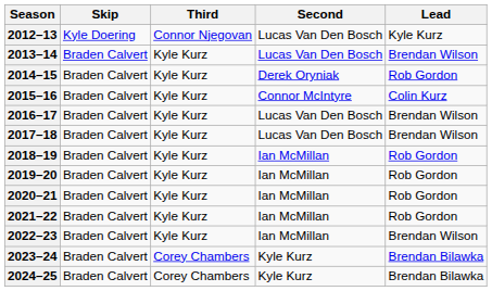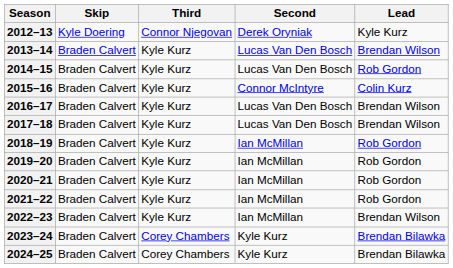2012–13 | Second: Lucas Van Den Bosch -> Derek Oryniak
2014–15 | Second: Derek Oryniak -> Lucas Van Den Bosch
